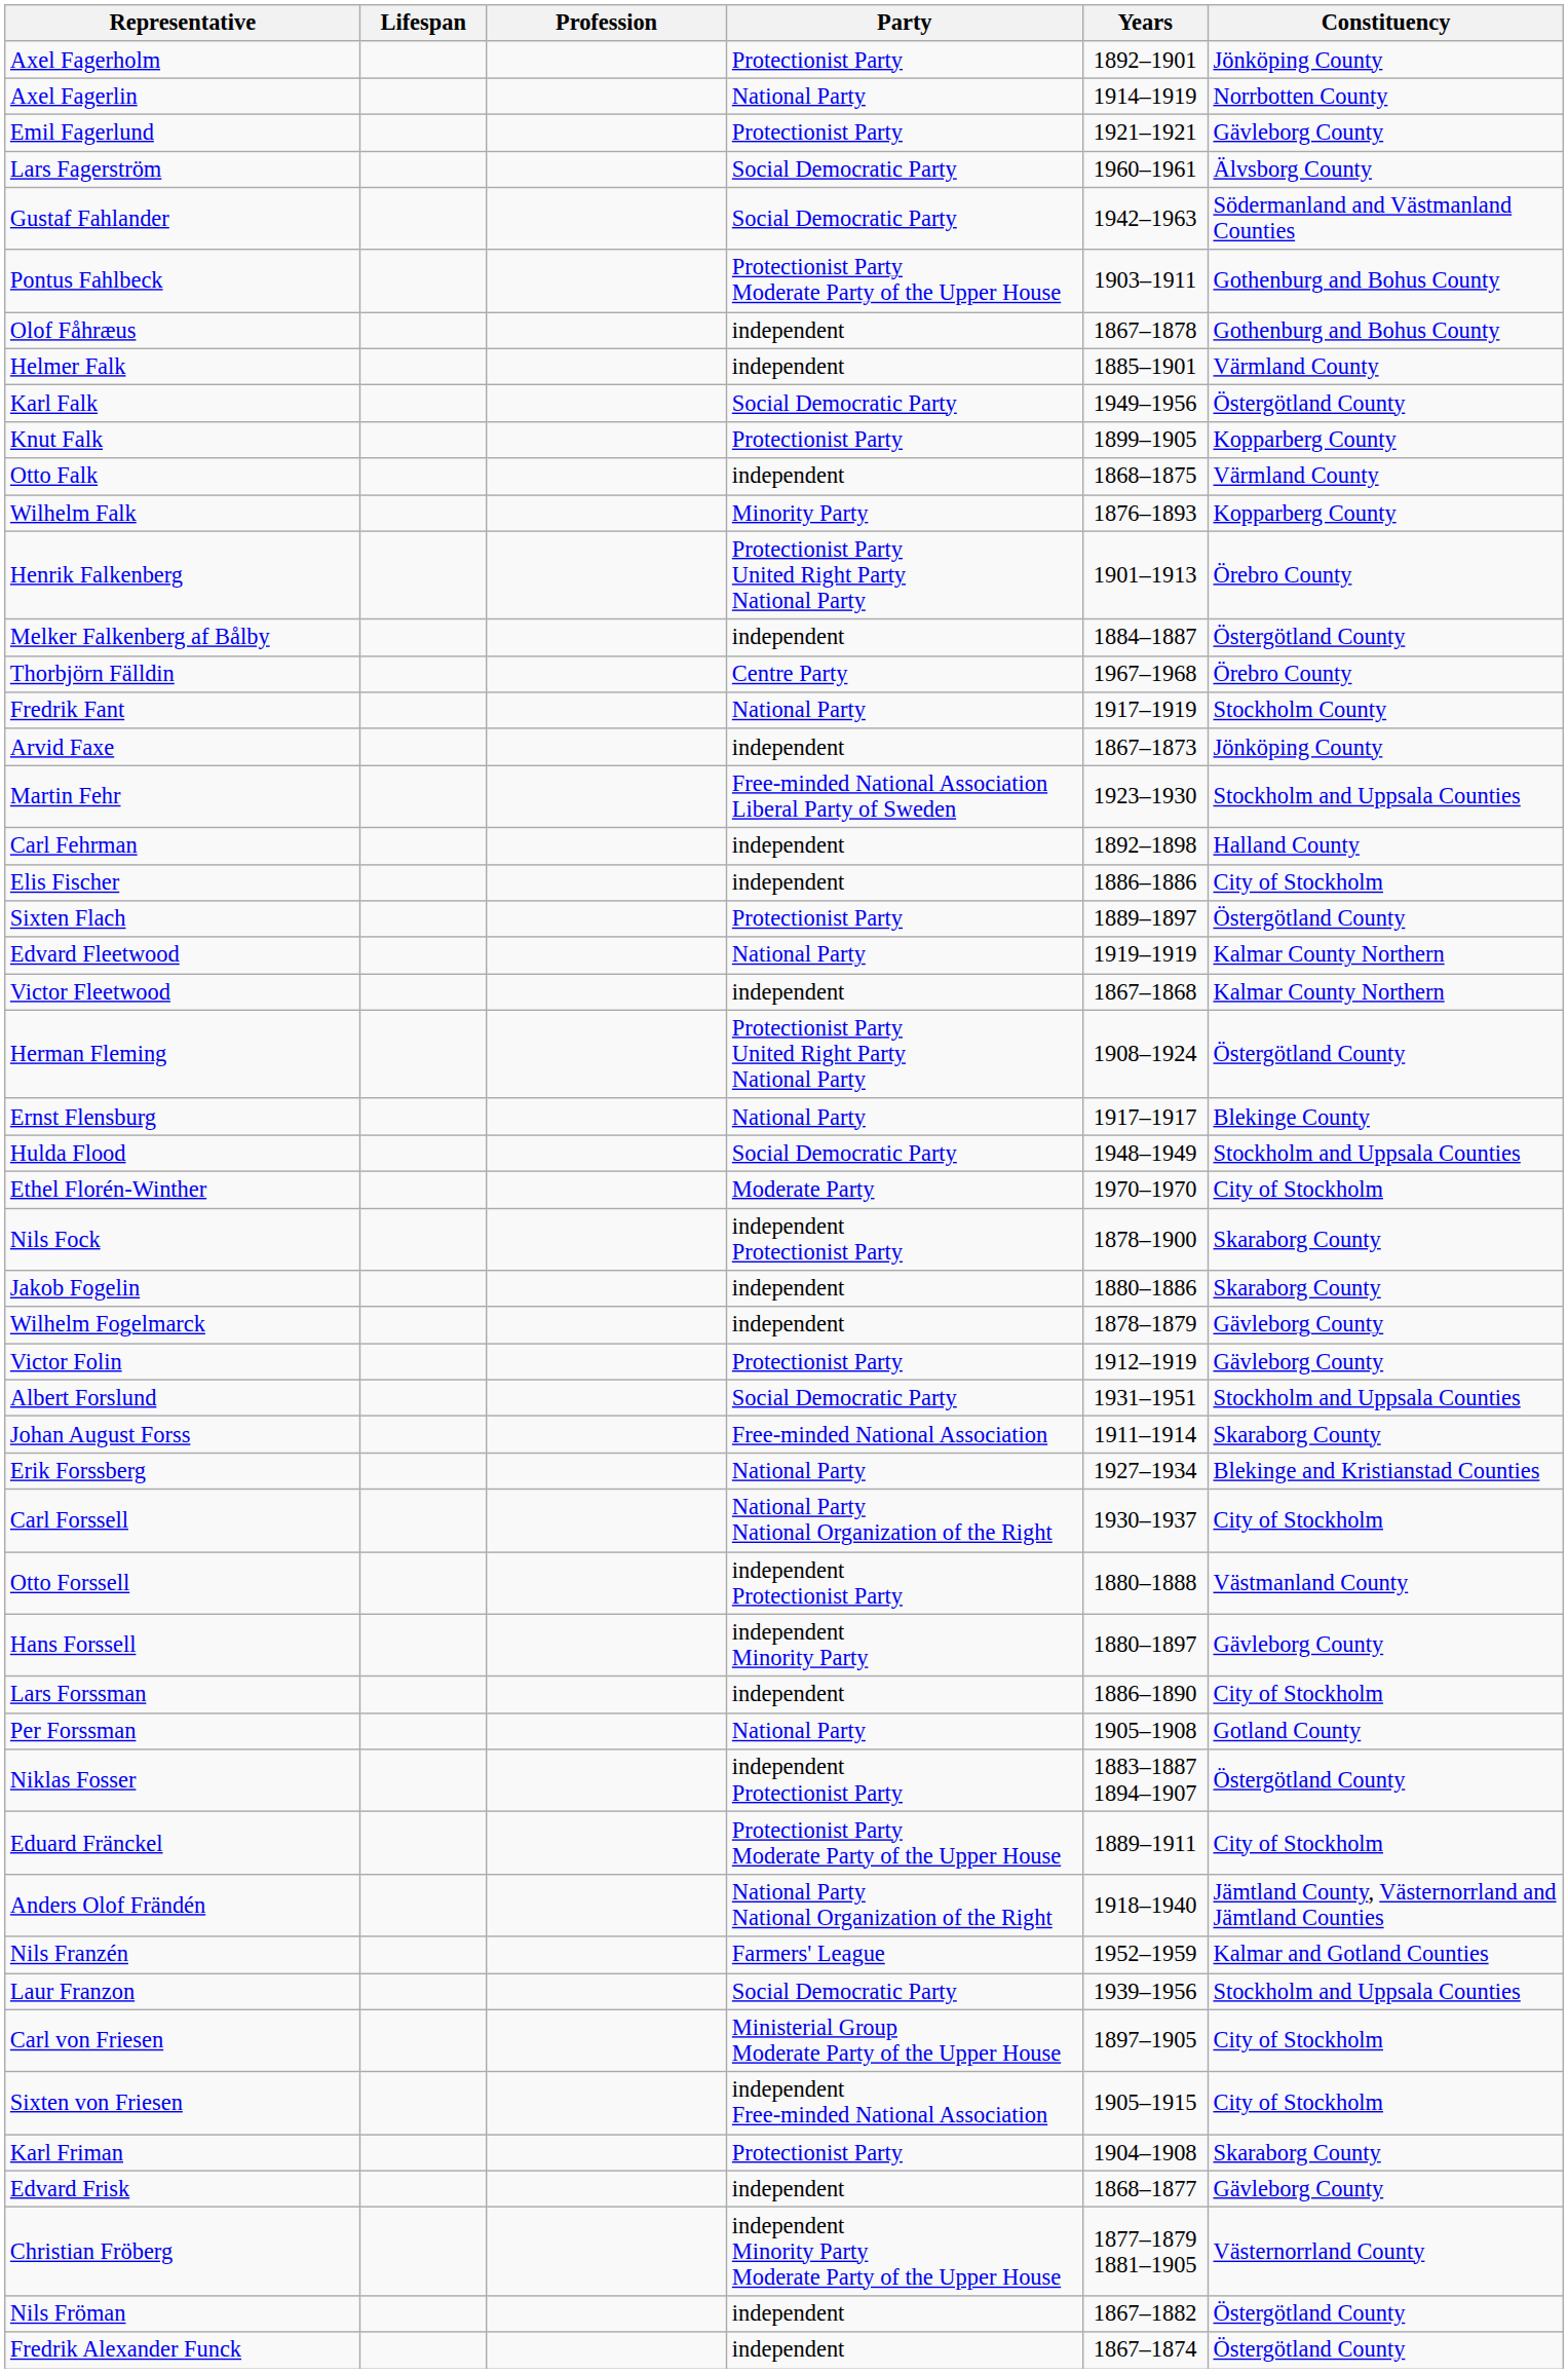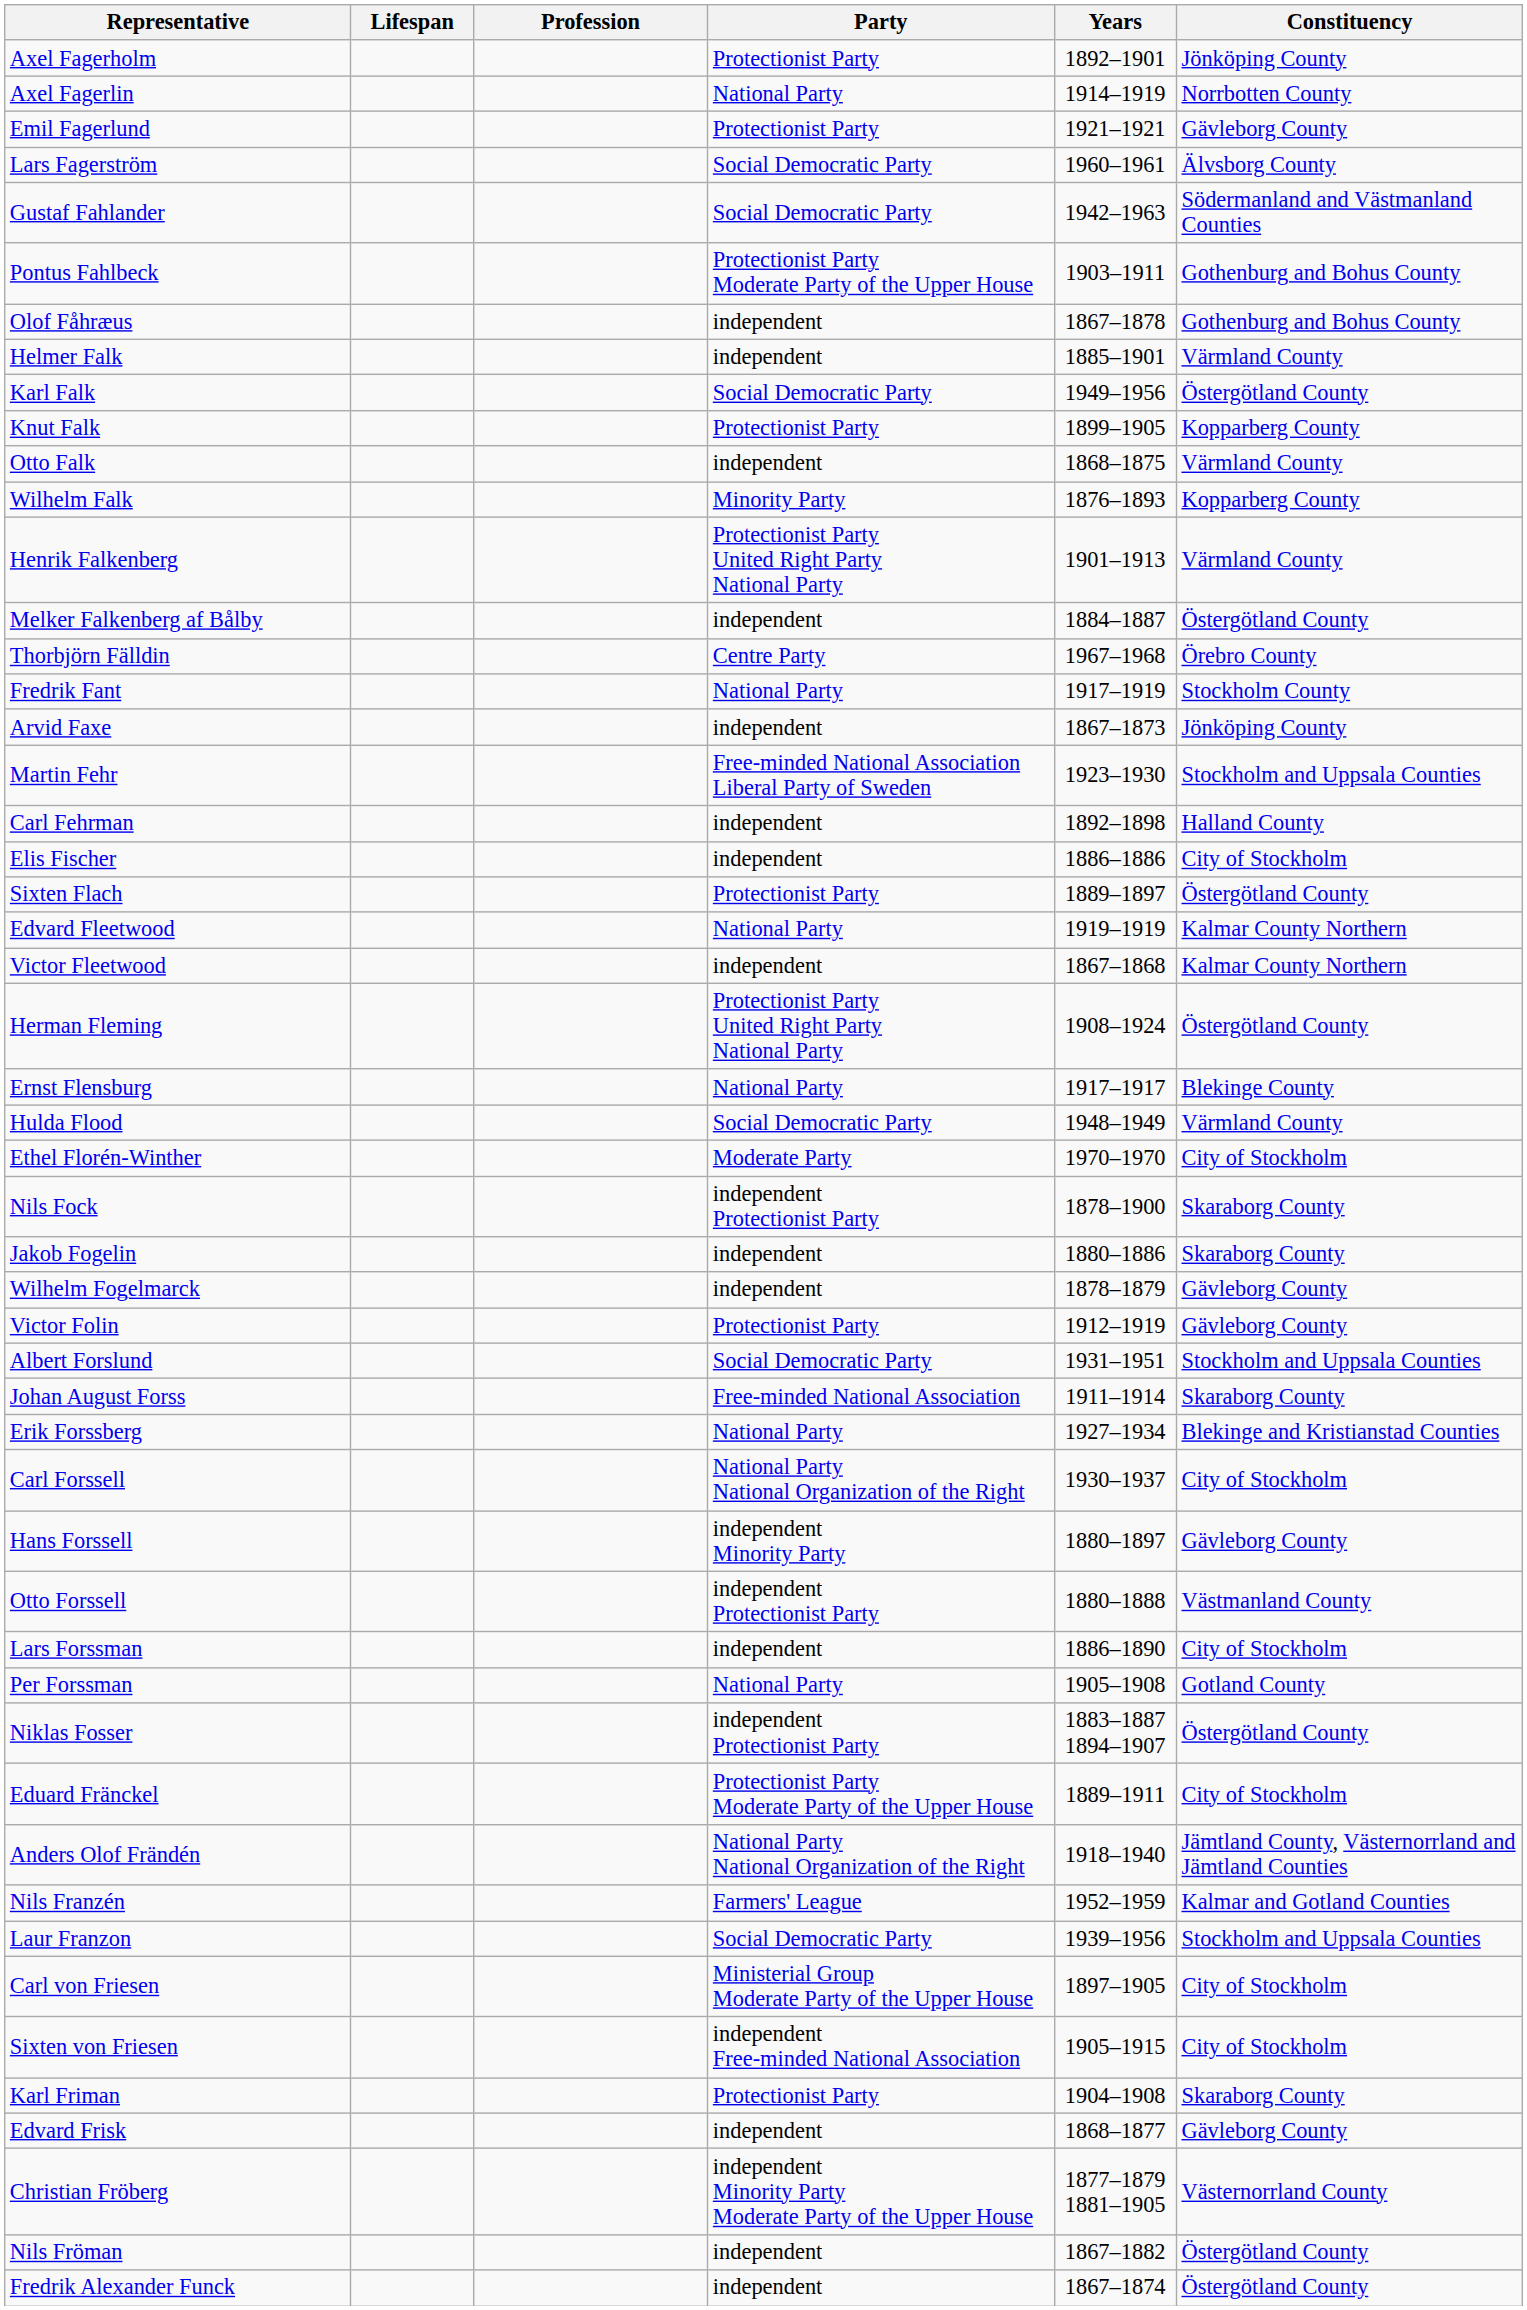Henrik Falkenberg | Constituency: Örebro County -> Värmland County
Hulda Flood | Constituency: Stockholm and Uppsala Counties -> Värmland County
rows swapped: Hans Forssell <-> Otto Forssell
